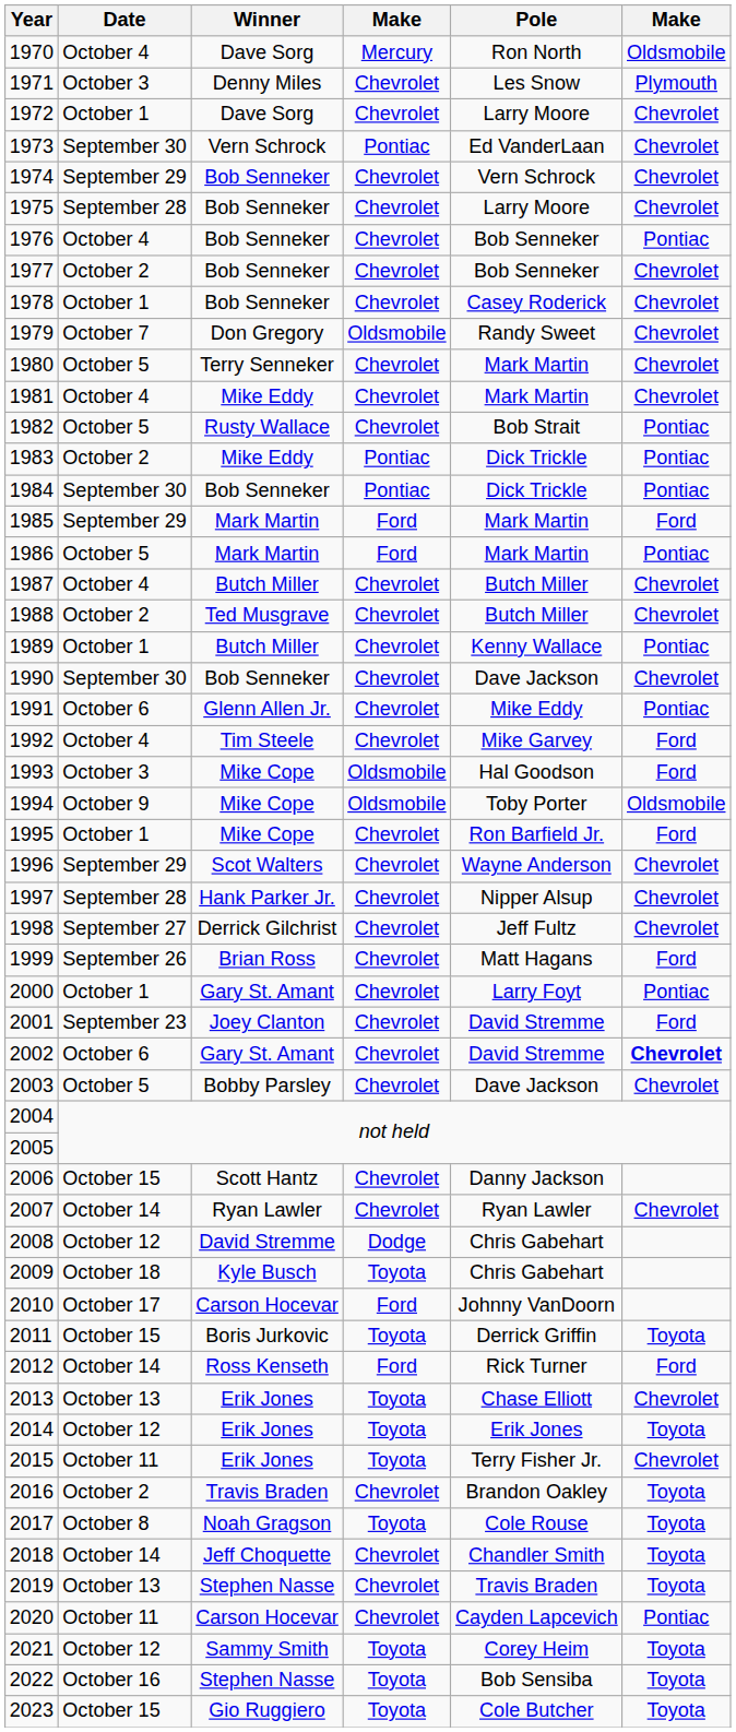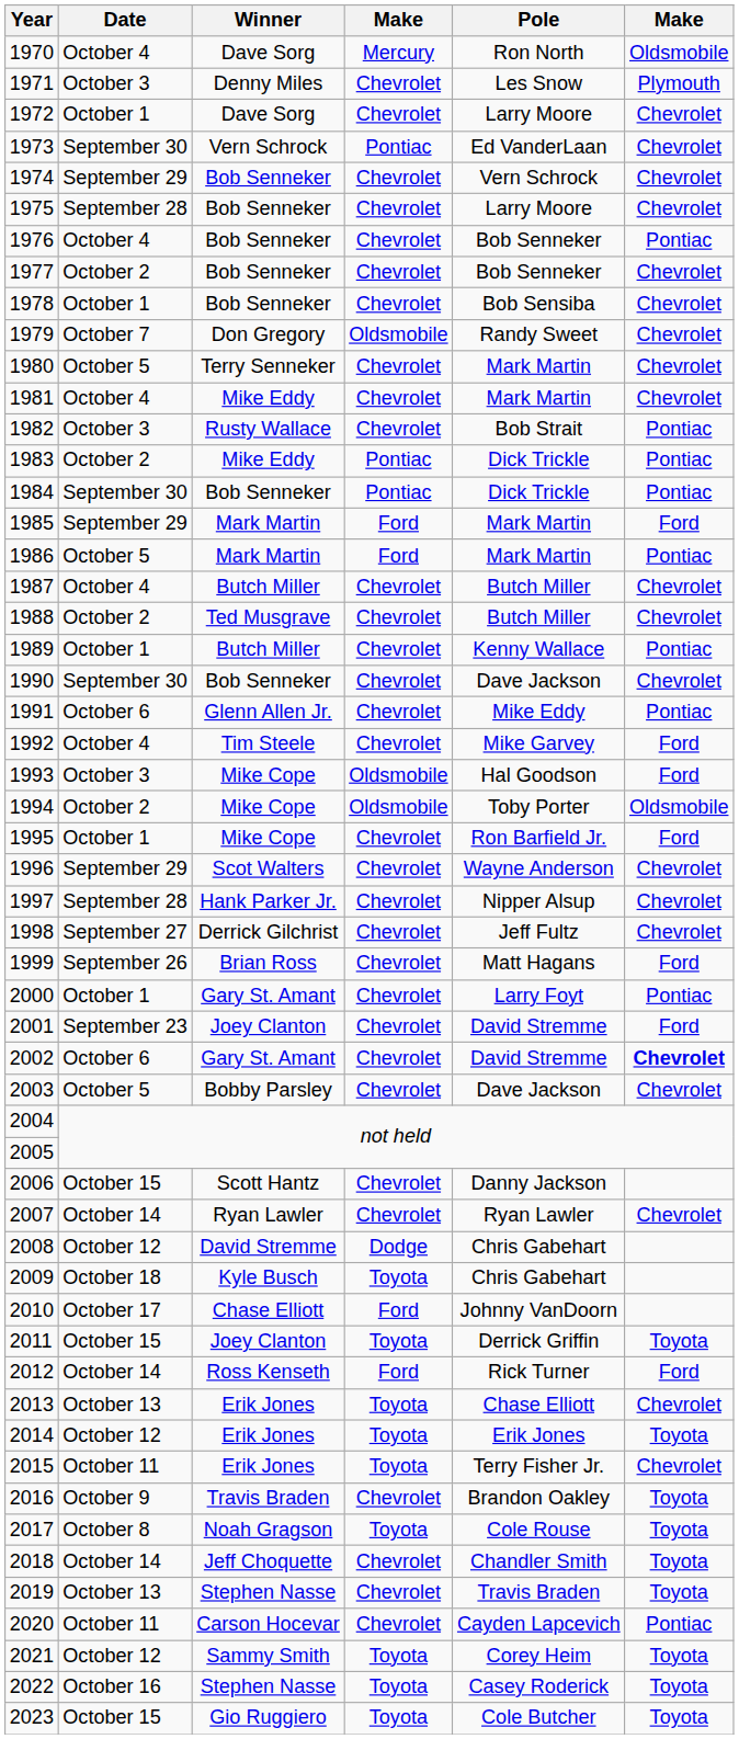1978 | Pole: Casey Roderick -> Bob Sensiba
1982 | Date: October 5 -> October 3
1994 | Date: October 9 -> October 2
2010 | Winner: Carson Hocevar -> Chase Elliott
2011 | Winner: Boris Jurkovic -> Joey Clanton
2016 | Date: October 2 -> October 9
2022 | Pole: Bob Sensiba -> Casey Roderick
